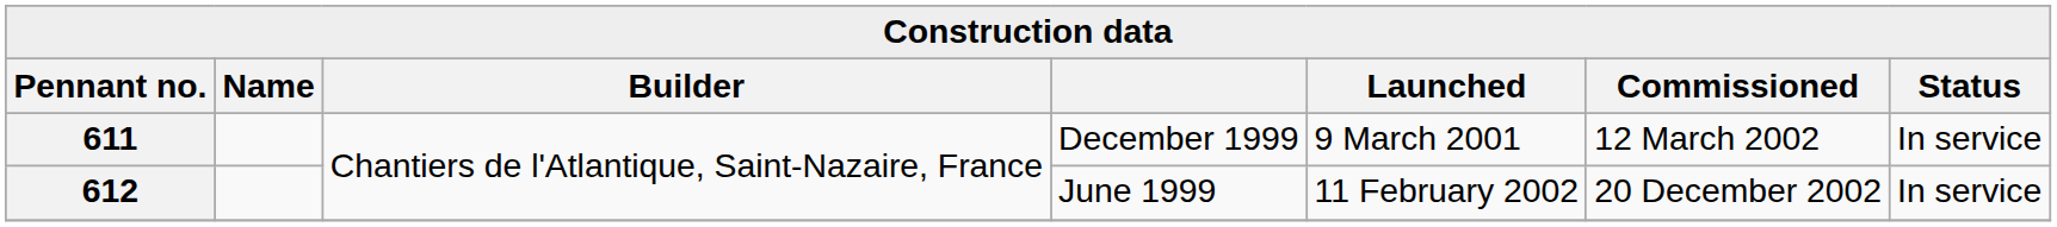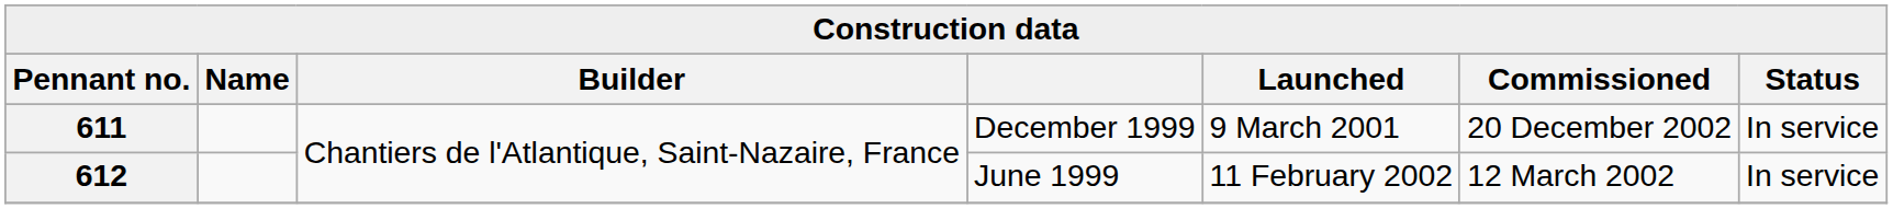611 | Commissioned: 12 March 2002 -> 20 December 2002
612 | Commissioned: 20 December 2002 -> 12 March 2002
